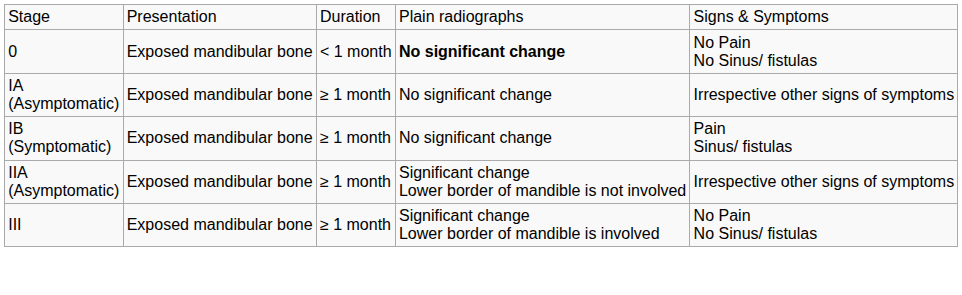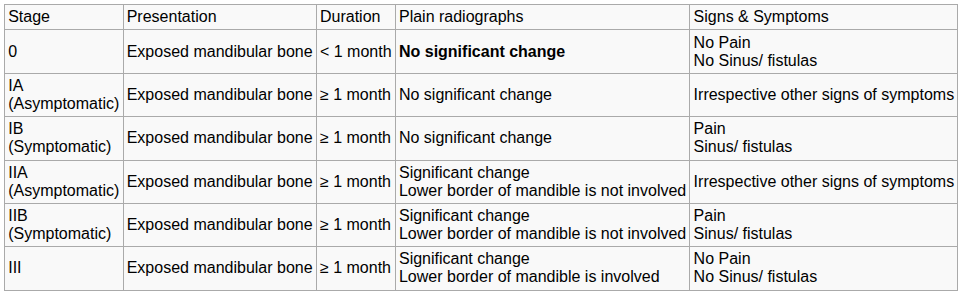+ row: IIB (Symptomatic) | Exposed mandibular bone | ≥ 1 month | Significant change Lower border of mandible is not involved | Pain Sinus/ fistulas
